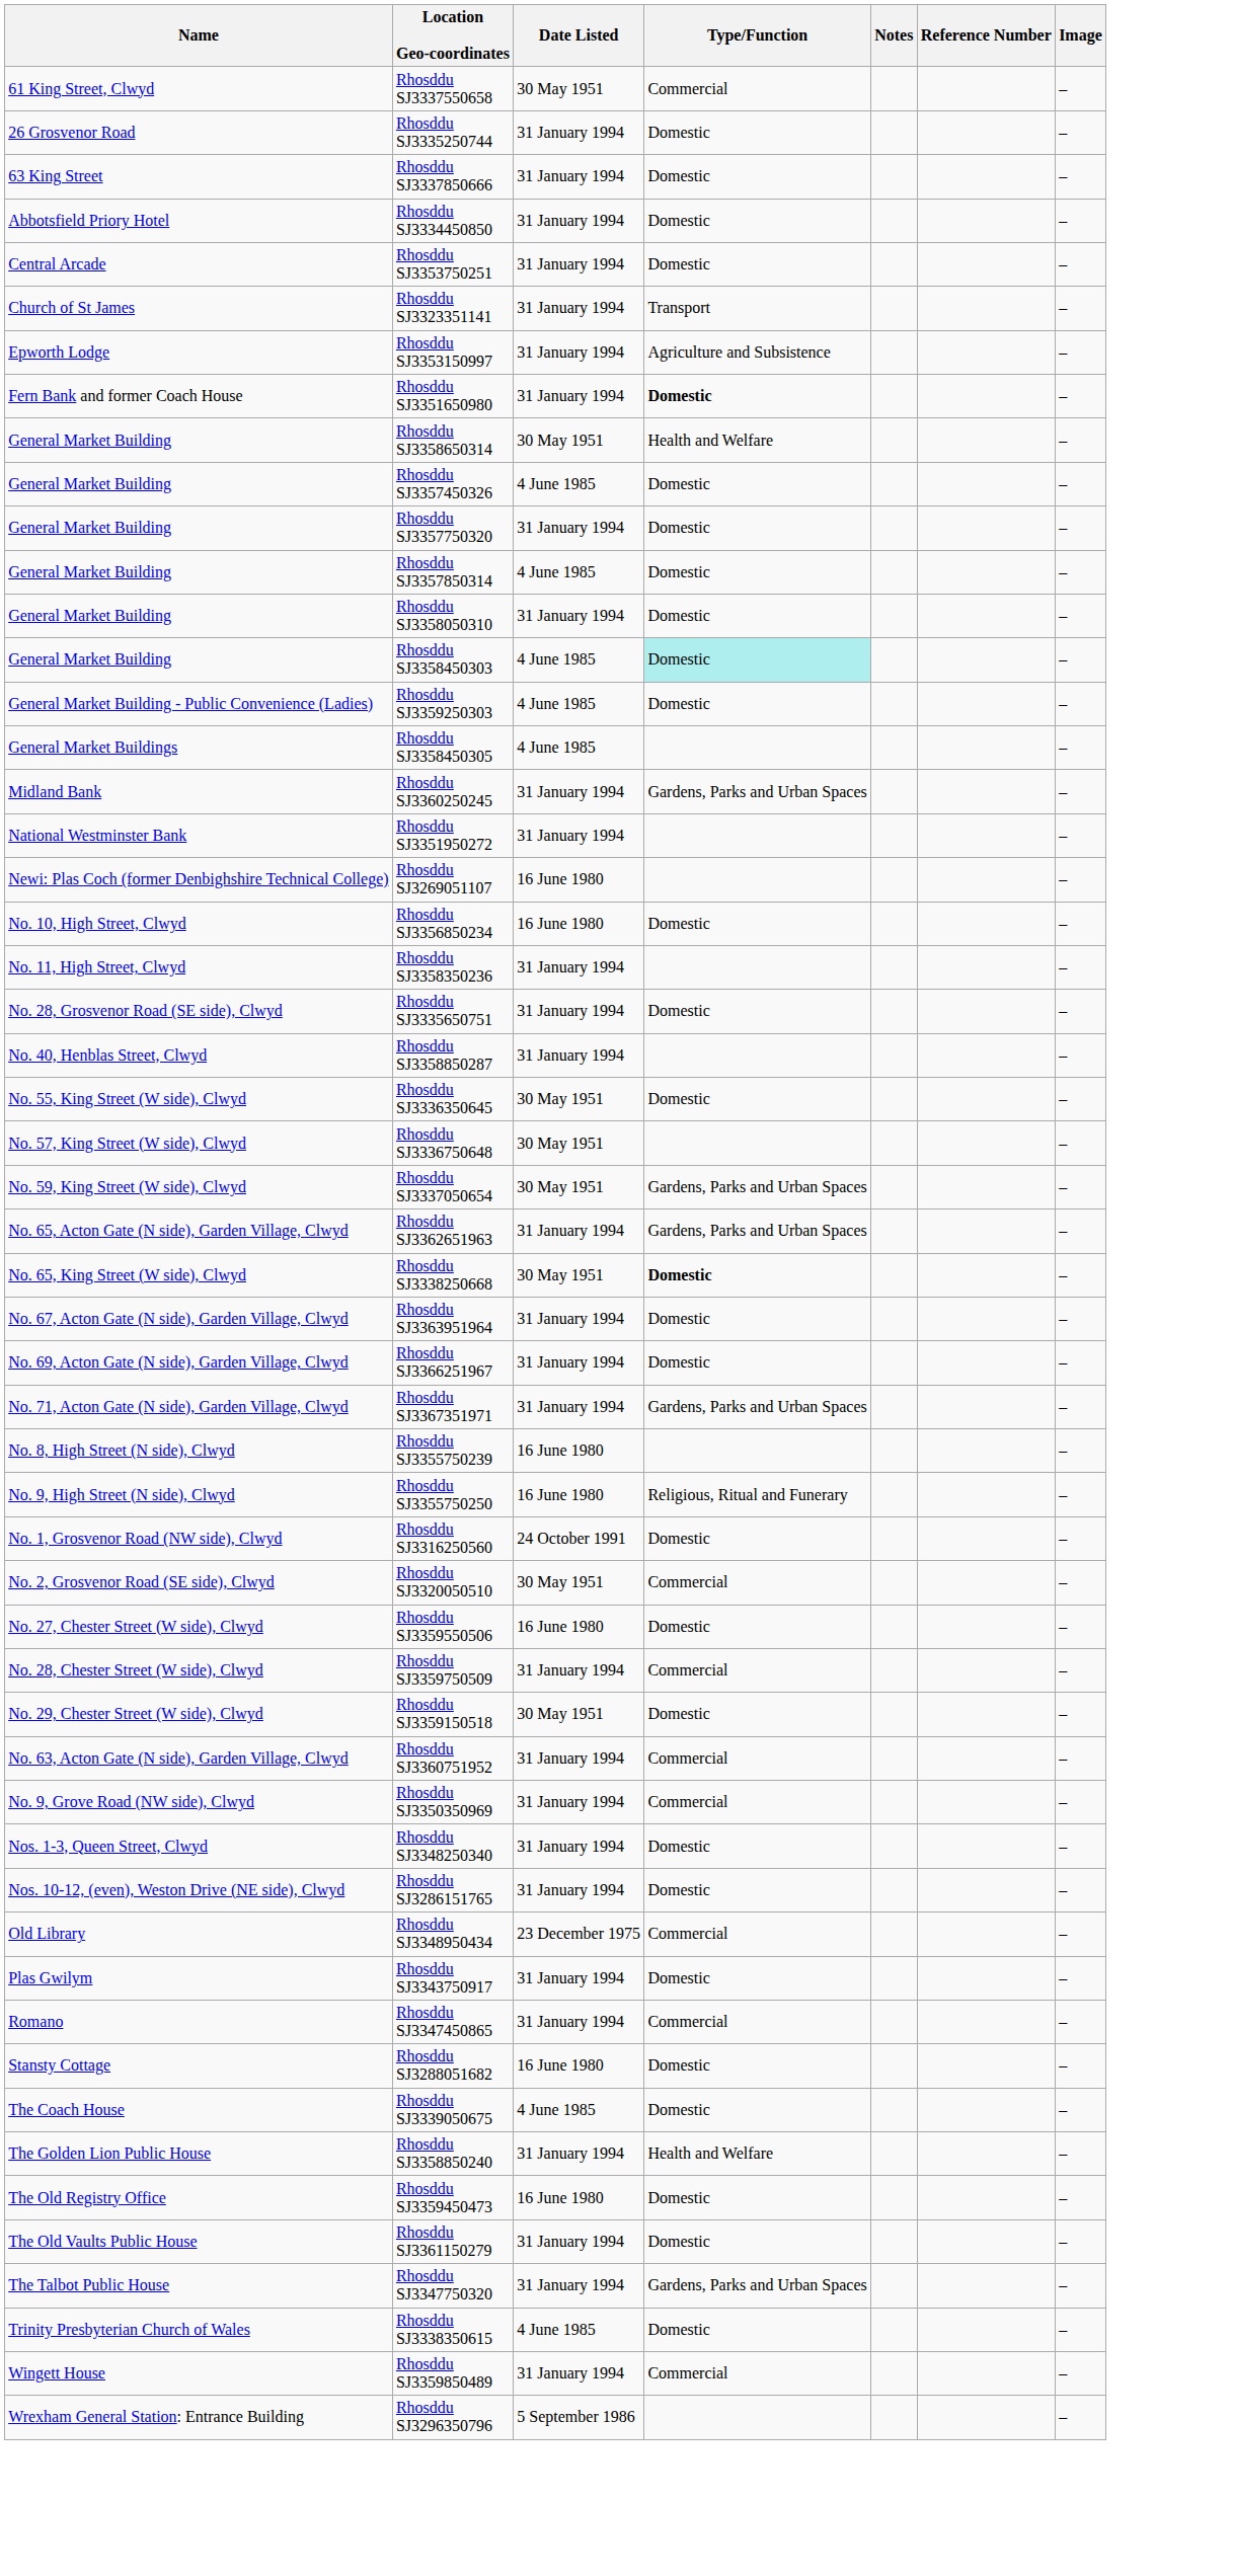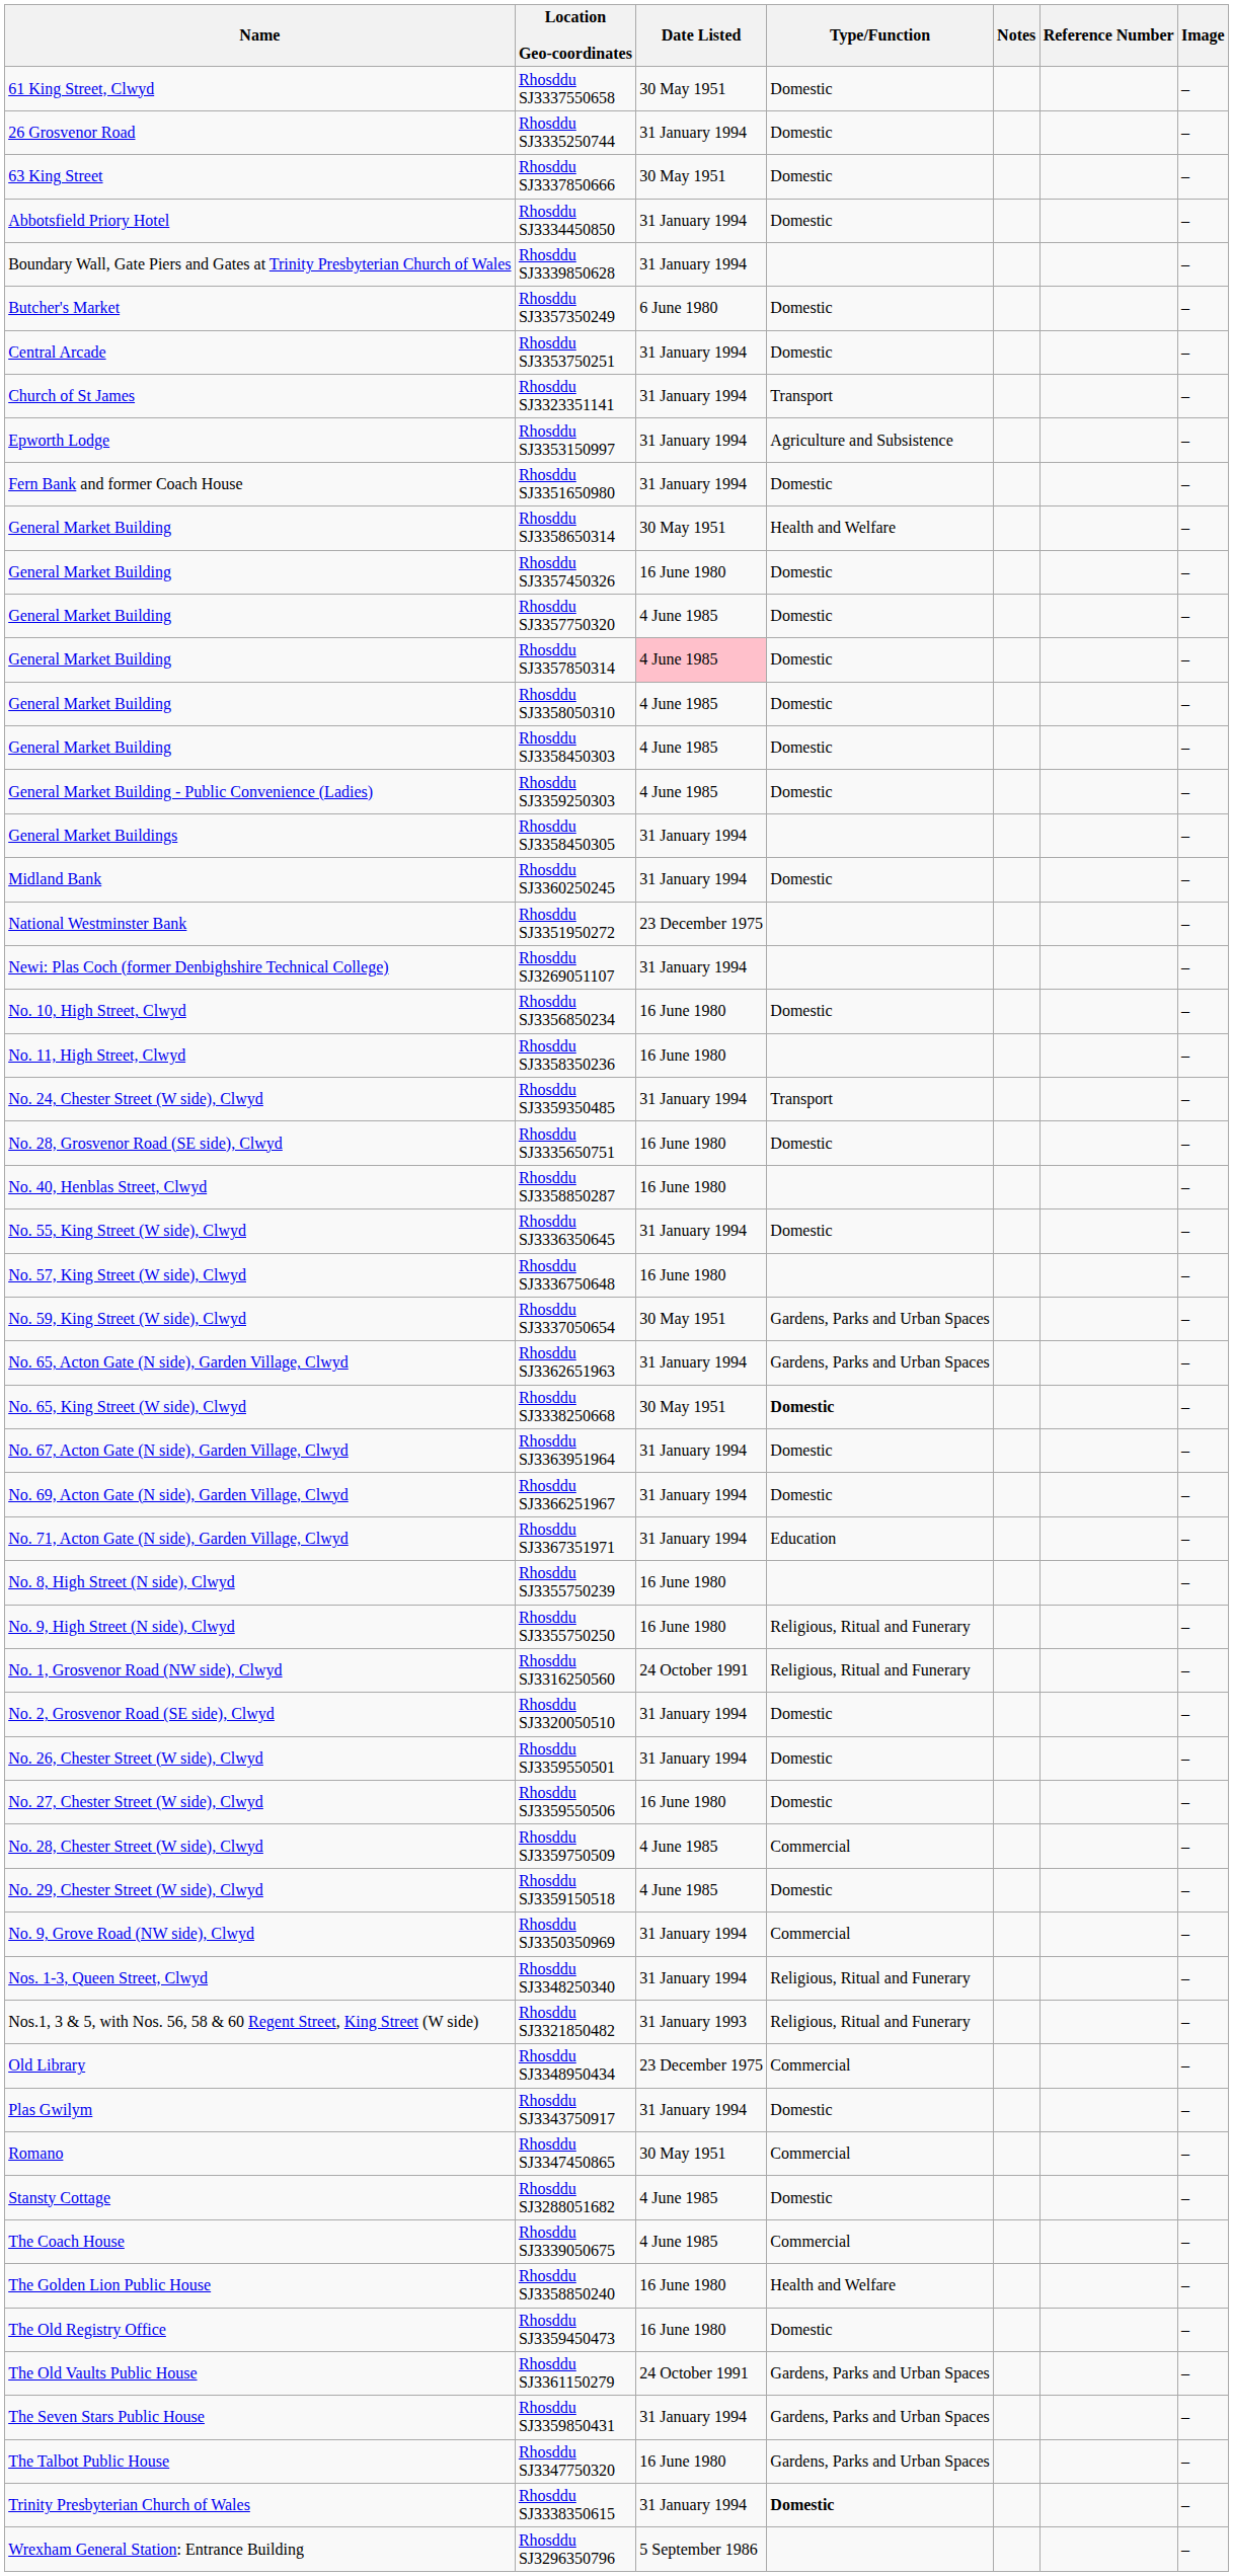Rhosddu SJ3337550658 | Type/Function: Commercial -> Domestic
Rhosddu SJ3337850666 | Date Listed: 31 January 1994 -> 30 May 1951
+ row: Boundary Wall, Gate Piers and Gates at Trinity Presbyterian Church of Wales | Rhosddu SJ3339850628 | 31 January 1994 | –
+ row: Butcher's Market | Rhosddu SJ3357350249 | 6 June 1980 | Domestic | –
Rhosddu SJ3351650980 | Type/Function: bold -> normal
Rhosddu SJ3357450326 | Date Listed: 4 June 1985 -> 16 June 1980
Rhosddu SJ3357750320 | Date Listed: 31 January 1994 -> 4 June 1985
Rhosddu SJ3357850314 | Date Listed: no background -> pink background
Rhosddu SJ3358050310 | Date Listed: 31 January 1994 -> 4 June 1985
Rhosddu SJ3358450303 | Type/Function: paleturquoise background -> no background
Rhosddu SJ3358450305 | Date Listed: 4 June 1985 -> 31 January 1994
Rhosddu SJ3360250245 | Type/Function: Gardens, Parks and Urban Spaces -> Domestic
Rhosddu SJ3351950272 | Date Listed: 31 January 1994 -> 23 December 1975
Rhosddu SJ3269051107 | Date Listed: 16 June 1980 -> 31 January 1994
Rhosddu SJ3358350236 | Date Listed: 31 January 1994 -> 16 June 1980
+ row: No. 24, Chester Street (W side), Clwyd | Rhosddu SJ3359350485 | 31 January 1994 | Transport | –
Rhosddu SJ3335650751 | Date Listed: 31 January 1994 -> 16 June 1980
Rhosddu SJ3358850287 | Date Listed: 31 January 1994 -> 16 June 1980
Rhosddu SJ3336350645 | Date Listed: 30 May 1951 -> 31 January 1994
Rhosddu SJ3336750648 | Date Listed: 30 May 1951 -> 16 June 1980
Rhosddu SJ3367351971 | Type/Function: Gardens, Parks and Urban Spaces -> Education
Rhosddu SJ3316250560 | Type/Function: Domestic -> Religious, Ritual and Funerary
Rhosddu SJ3320050510 | Date Listed: 30 May 1951 -> 31 January 1994
Rhosddu SJ3320050510 | Type/Function: Commercial -> Domestic
+ row: No. 26, Chester Street (W side), Clwyd | Rhosddu SJ3359550501 | 31 January 1994 | Domestic | –
Rhosddu SJ3359750509 | Date Listed: 31 January 1994 -> 4 June 1985
Rhosddu SJ3359150518 | Date Listed: 30 May 1951 -> 4 June 1985
- row: No. 63, Acton Gate (N side), Garden Village, Clwyd | Rhosddu SJ3360751952 | 31 January 1994 | Commercial | –
Rhosddu SJ3348250340 | Type/Function: Domestic -> Religious, Ritual and Funerary
+ row: Nos.1, 3 & 5, with Nos. 56, 58 & 60 Regent Street, King Street (W side) | Rhosddu SJ3321850482 | 31 January 1993 | Religious, Ritual and Funerary | –
- row: Nos. 10-12, (even), Weston Drive (NE side), Clwyd | Rhosddu SJ3286151765 | 31 January 1994 | Domestic | –
Rhosddu SJ3347450865 | Date Listed: 31 January 1994 -> 30 May 1951
Rhosddu SJ3288051682 | Date Listed: 16 June 1980 -> 4 June 1985
Rhosddu SJ3339050675 | Type/Function: Domestic -> Commercial
Rhosddu SJ3358850240 | Date Listed: 31 January 1994 -> 16 June 1980
Rhosddu SJ3361150279 | Date Listed: 31 January 1994 -> 24 October 1991
Rhosddu SJ3361150279 | Type/Function: Domestic -> Gardens, Parks and Urban Spaces
+ row: The Seven Stars Public House | Rhosddu SJ3359850431 | 31 January 1994 | Gardens, Parks and Urban Spaces | –
Rhosddu SJ3347750320 | Date Listed: 31 January 1994 -> 16 June 1980
Rhosddu SJ3338350615 | Date Listed: 4 June 1985 -> 31 January 1994
Rhosddu SJ3338350615 | Type/Function: normal -> bold
- row: Wingett House | Rhosddu SJ3359850489 | 31 January 1994 | Commercial | –
